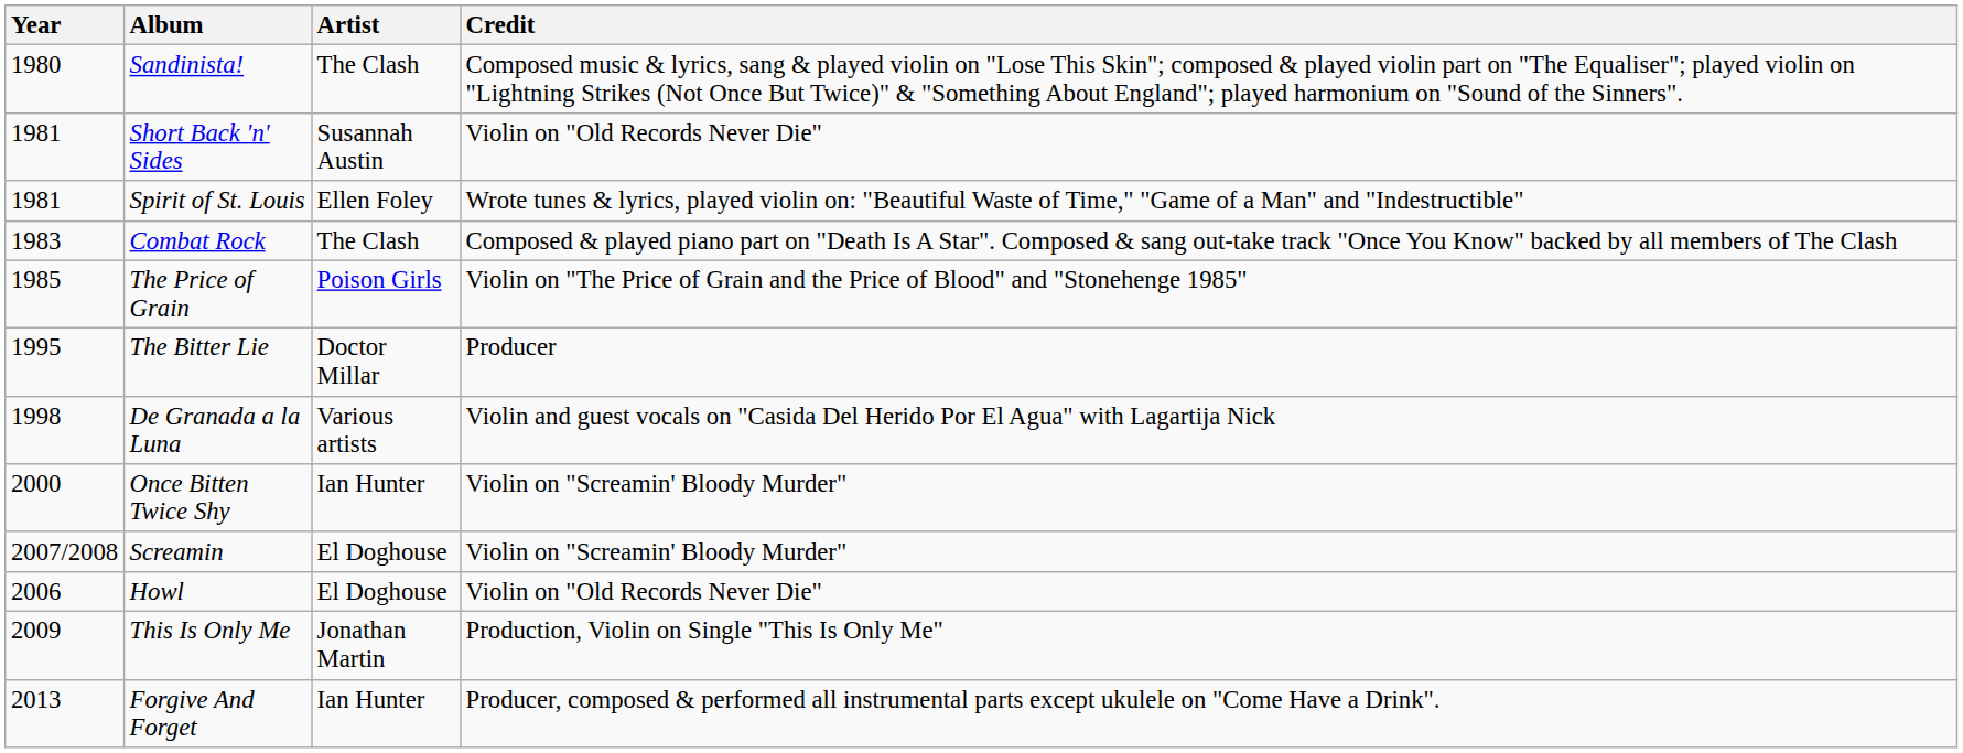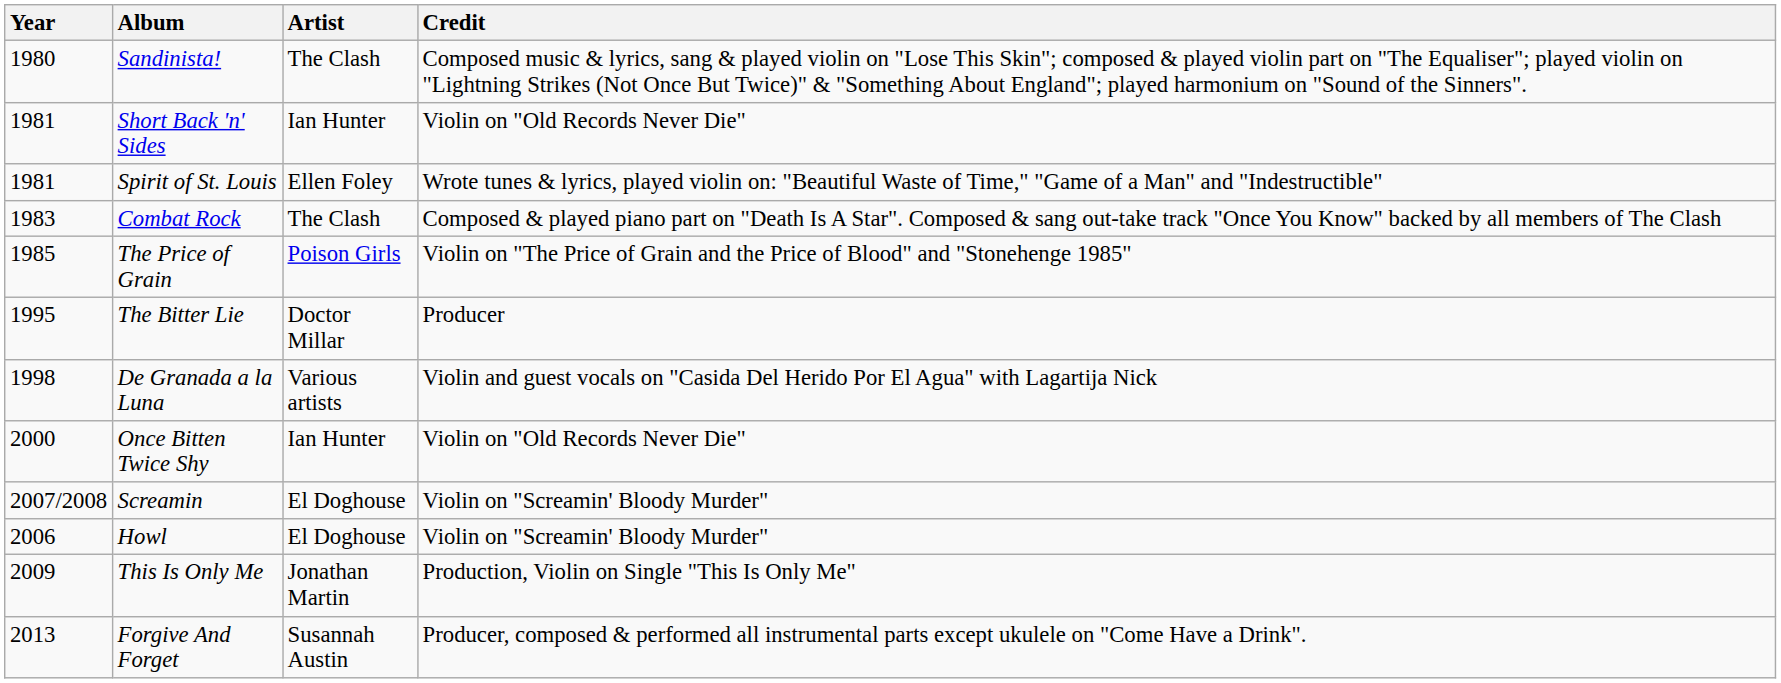Short Back 'n' Sides | Artist: Susannah Austin -> Ian Hunter
Once Bitten Twice Shy | Credit: Violin on "Screamin' Bloody Murder" -> Violin on "Old Records Never Die"
Howl | Credit: Violin on "Old Records Never Die" -> Violin on "Screamin' Bloody Murder"
Forgive And Forget | Artist: Ian Hunter -> Susannah Austin
